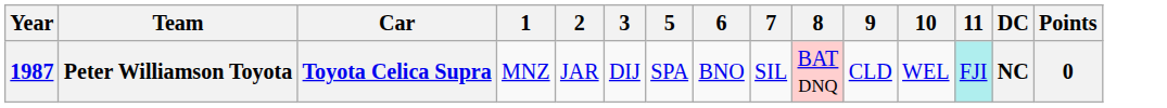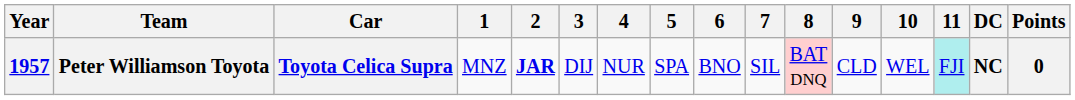+ column: 4 | NUR
Peter Williamson Toyota | Year: 1987 -> 1957
Peter Williamson Toyota | 2: normal -> bold
